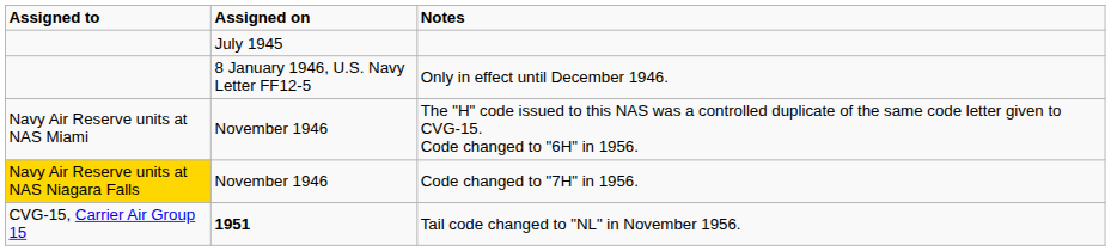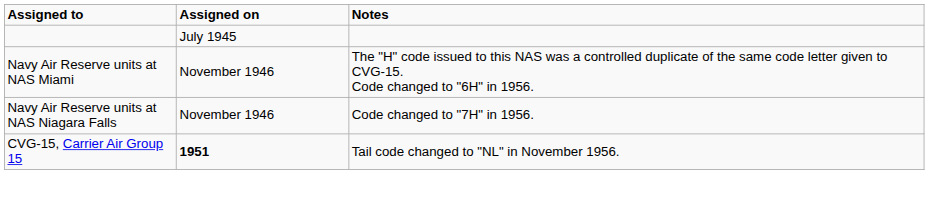- row: 8 January 1946, U.S. Navy Letter FF12-5 | Only in effect until December 1946.
Code changed to "7H" in 1956. | Assigned to: gold background -> no background
